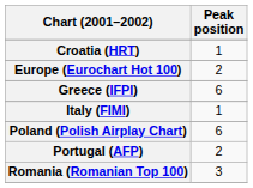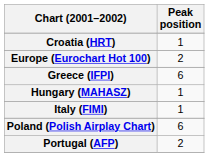+ row: Hungary (MAHASZ) | 1
- row: Romania (Romanian Top 100) | 3
